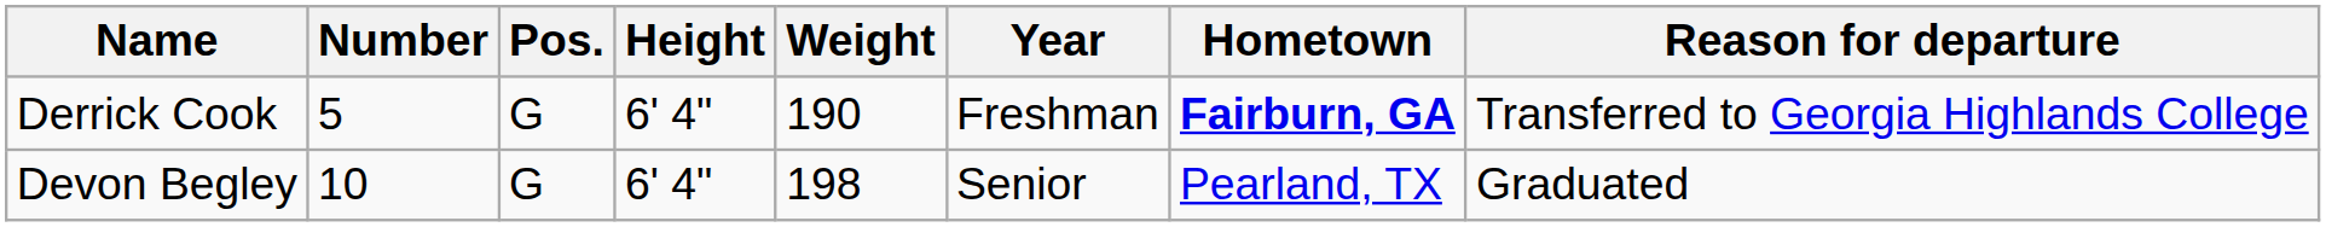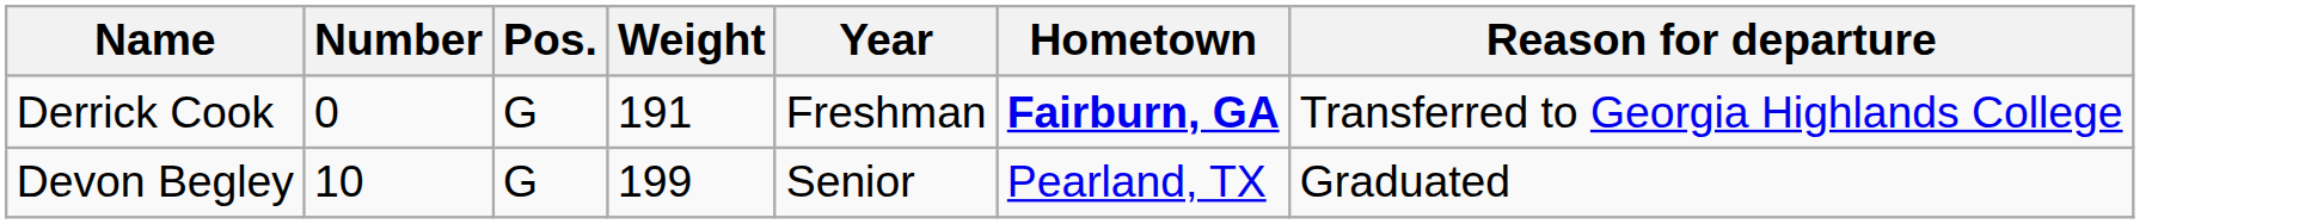- column: Height | 6' 4" | 6' 4"
Derrick Cook | Number: 5 -> 0
Derrick Cook | Weight: 190 -> 191
Devon Begley | Weight: 198 -> 199
